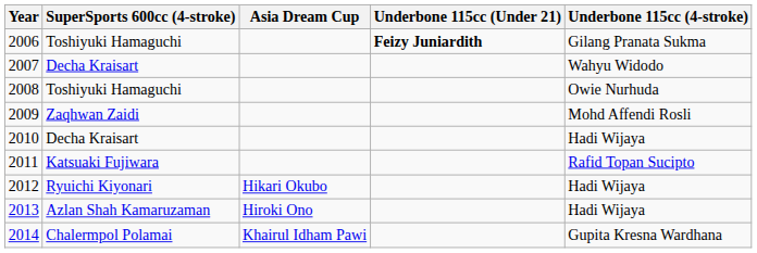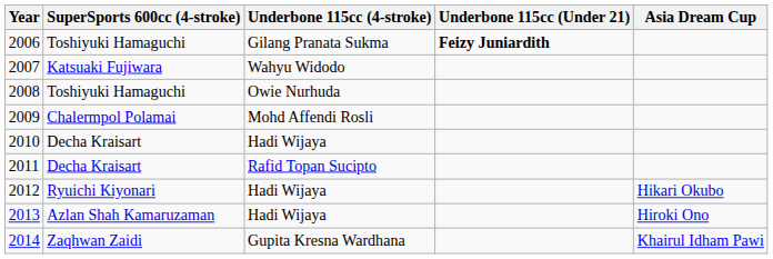columns swapped: Underbone 115cc (4-stroke) <-> Asia Dream Cup
2007 | SuperSports 600cc (4-stroke): Decha Kraisart -> Katsuaki Fujiwara
2009 | SuperSports 600cc (4-stroke): Zaqhwan Zaidi -> Chalermpol Polamai
2011 | SuperSports 600cc (4-stroke): Katsuaki Fujiwara -> Decha Kraisart
2014 | SuperSports 600cc (4-stroke): Chalermpol Polamai -> Zaqhwan Zaidi
